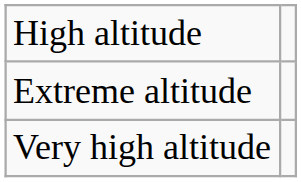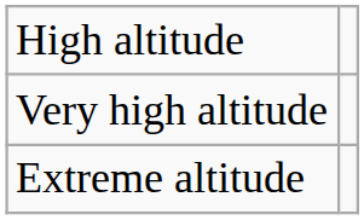rows swapped: Very high altitude <-> Extreme altitude
